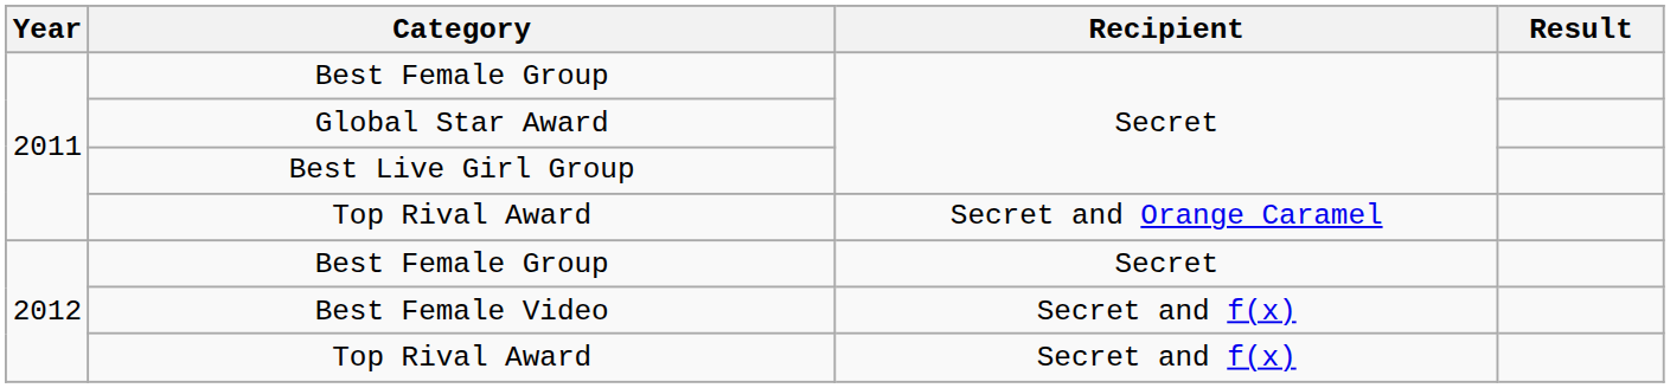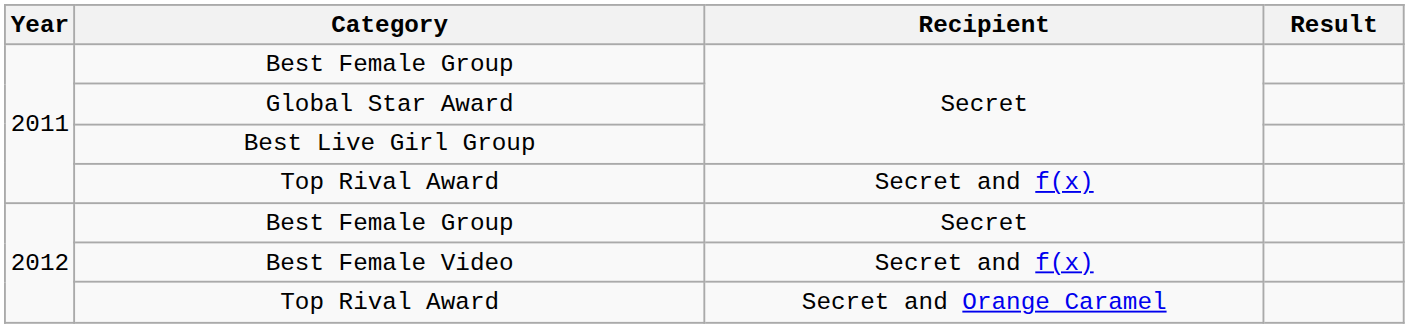2011 / Top Rival Award | Recipient: Secret and Orange Caramel -> Secret and f(x)
2012 / Top Rival Award | Recipient: Secret and f(x) -> Secret and Orange Caramel
